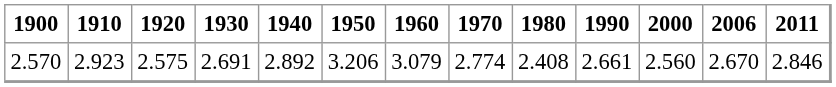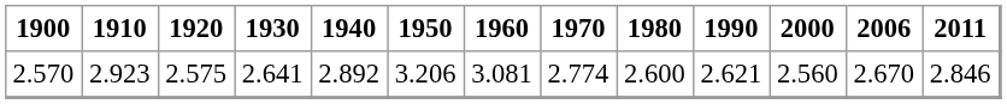2.570 | 1930: 2.691 -> 2.641
2.570 | 1960: 3.079 -> 3.081
2.570 | 1980: 2.408 -> 2.600
2.570 | 1990: 2.661 -> 2.621
